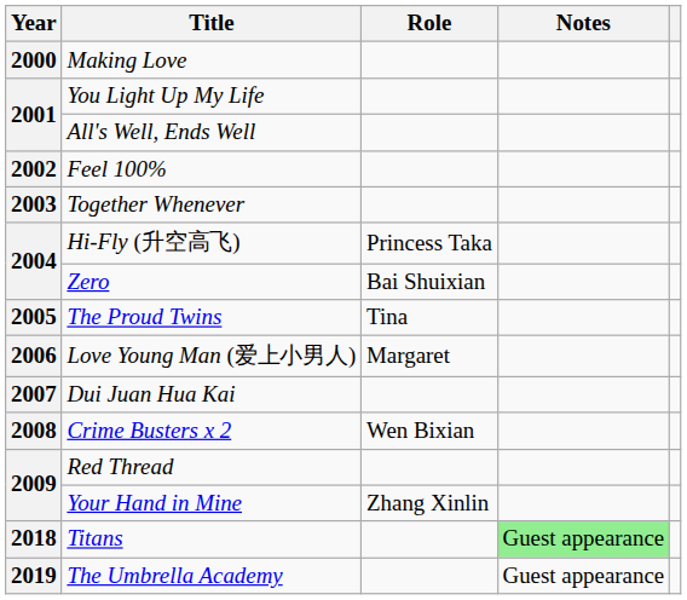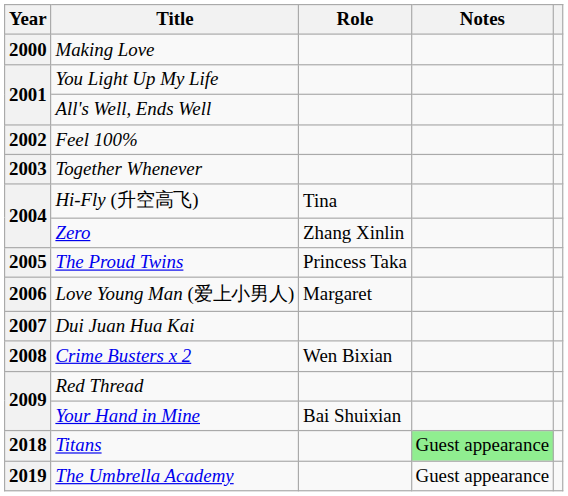Hi-Fly (升空高飞) | Role: Princess Taka -> Tina
Zero | Role: Bai Shuixian -> Zhang Xinlin
The Proud Twins | Role: Tina -> Princess Taka
Your Hand in Mine | Role: Zhang Xinlin -> Bai Shuixian
